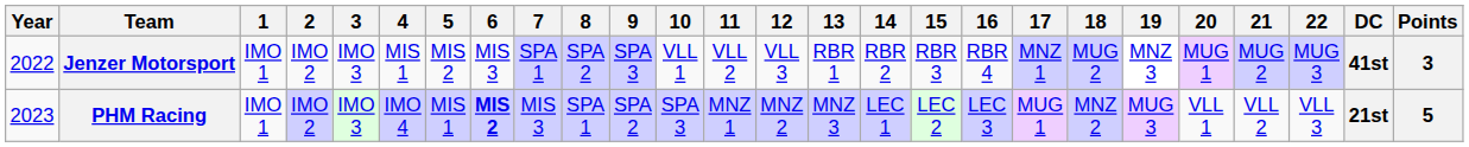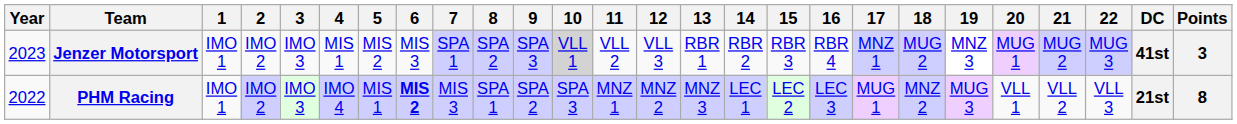Jenzer Motorsport | Year: 2022 -> 2023
Jenzer Motorsport | 10: no background -> lightgrey background
PHM Racing | Year: 2023 -> 2022
PHM Racing | Points: 5 -> 8
